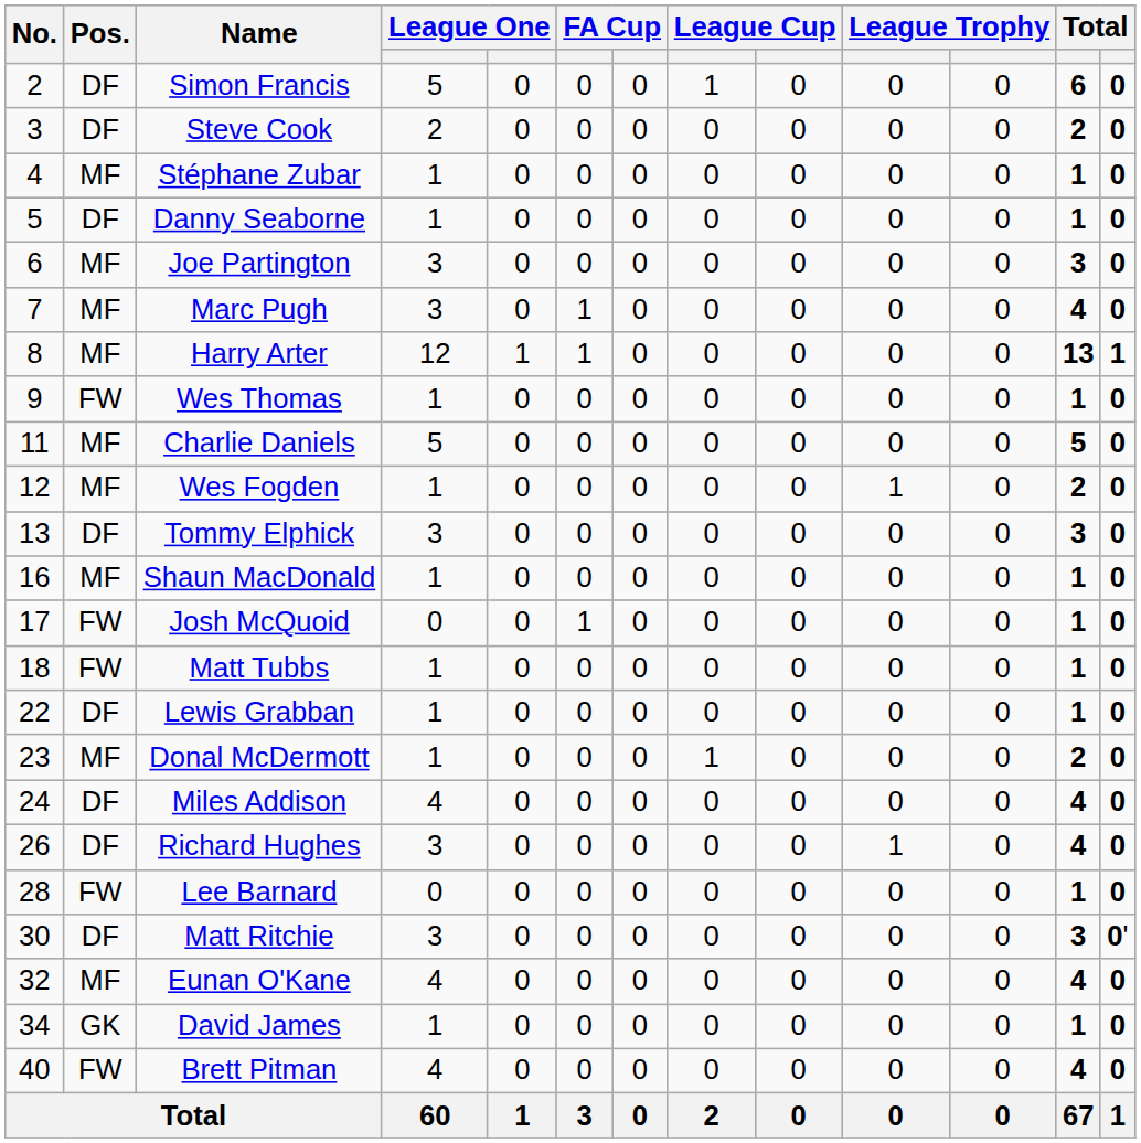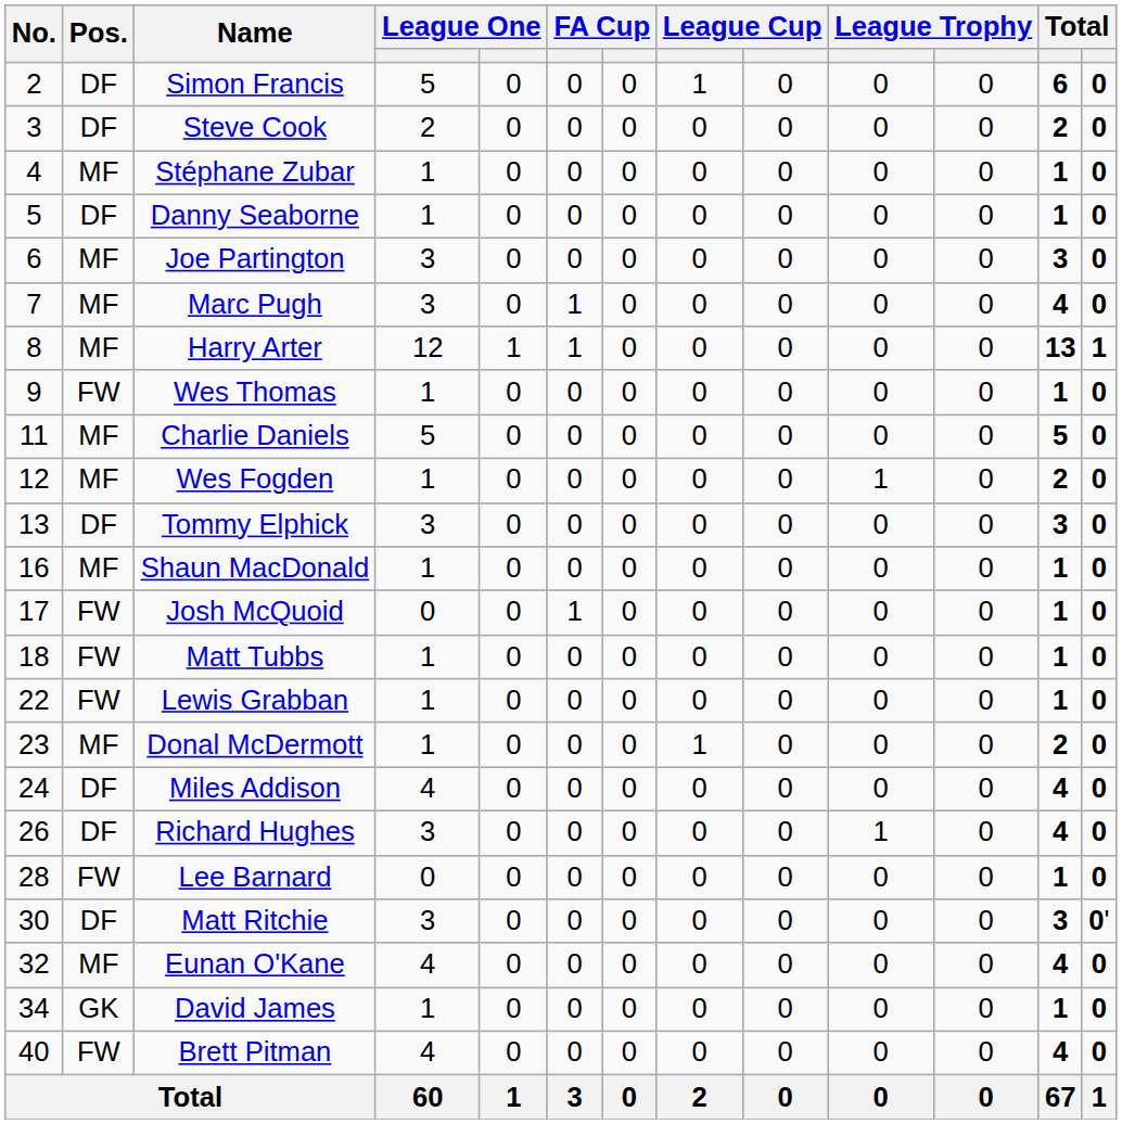Lewis Grabban | Pos.: DF -> FW
